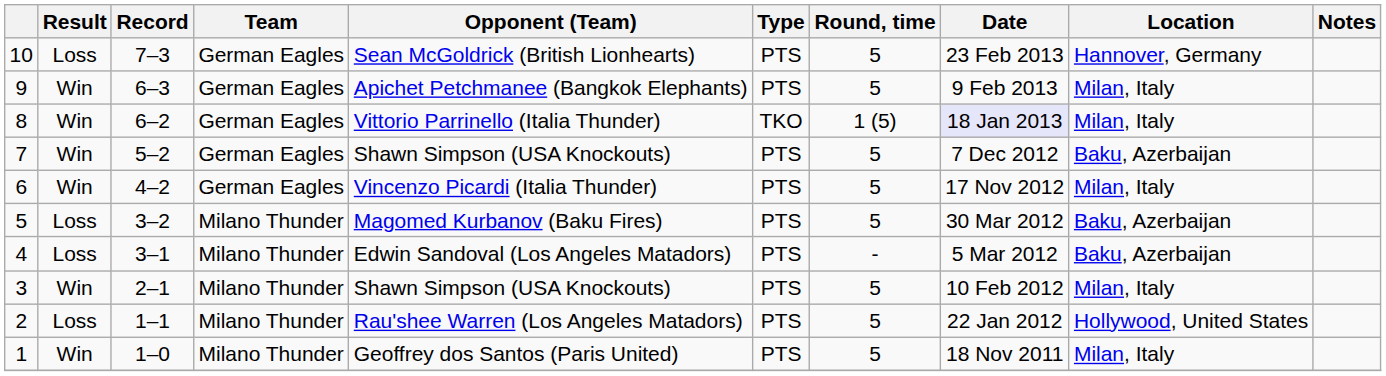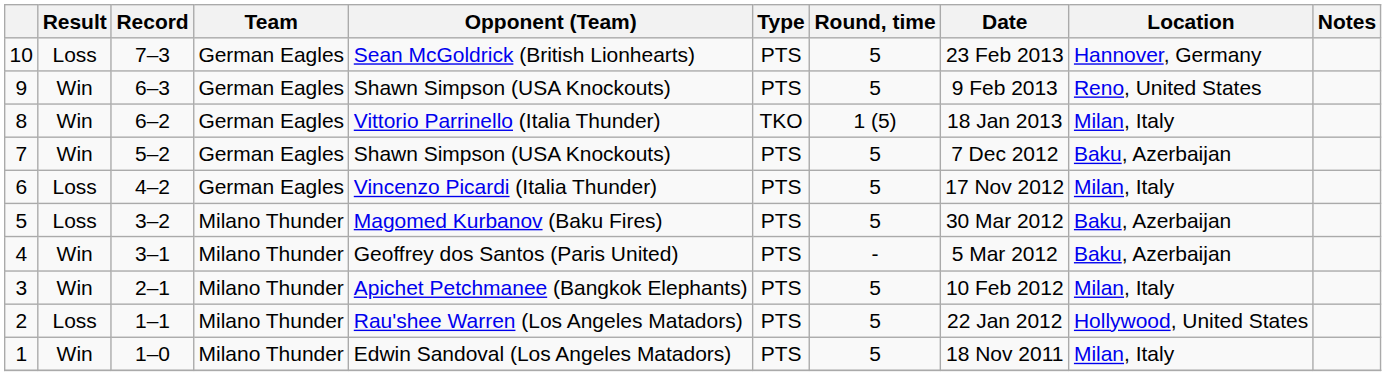9 | Opponent (Team): Apichet Petchmanee (Bangkok Elephants) -> Shawn Simpson (USA Knockouts)
9 | Location: Milan, Italy -> Reno, United States
8 | Date: lavender background -> no background
6 | Result: Win -> Loss
4 | Result: Loss -> Win
4 | Opponent (Team): Edwin Sandoval (Los Angeles Matadors) -> Geoffrey dos Santos (Paris United)
3 | Opponent (Team): Shawn Simpson (USA Knockouts) -> Apichet Petchmanee (Bangkok Elephants)
1 | Opponent (Team): Geoffrey dos Santos (Paris United) -> Edwin Sandoval (Los Angeles Matadors)
